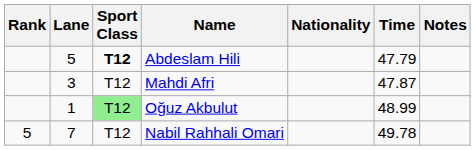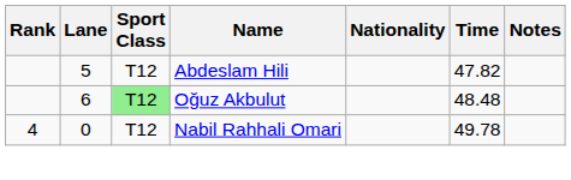Abdeslam Hili | Sport Class: bold -> normal
Abdeslam Hili | Time: 47.79 -> 47.82
- row: 3 | T12 | Mahdi Afri | 47.87
Oğuz Akbulut | Lane: 1 -> 6
Oğuz Akbulut | Time: 48.99 -> 48.48
Nabil Rahhali Omari | Rank: 5 -> 4
Nabil Rahhali Omari | Lane: 7 -> 0
